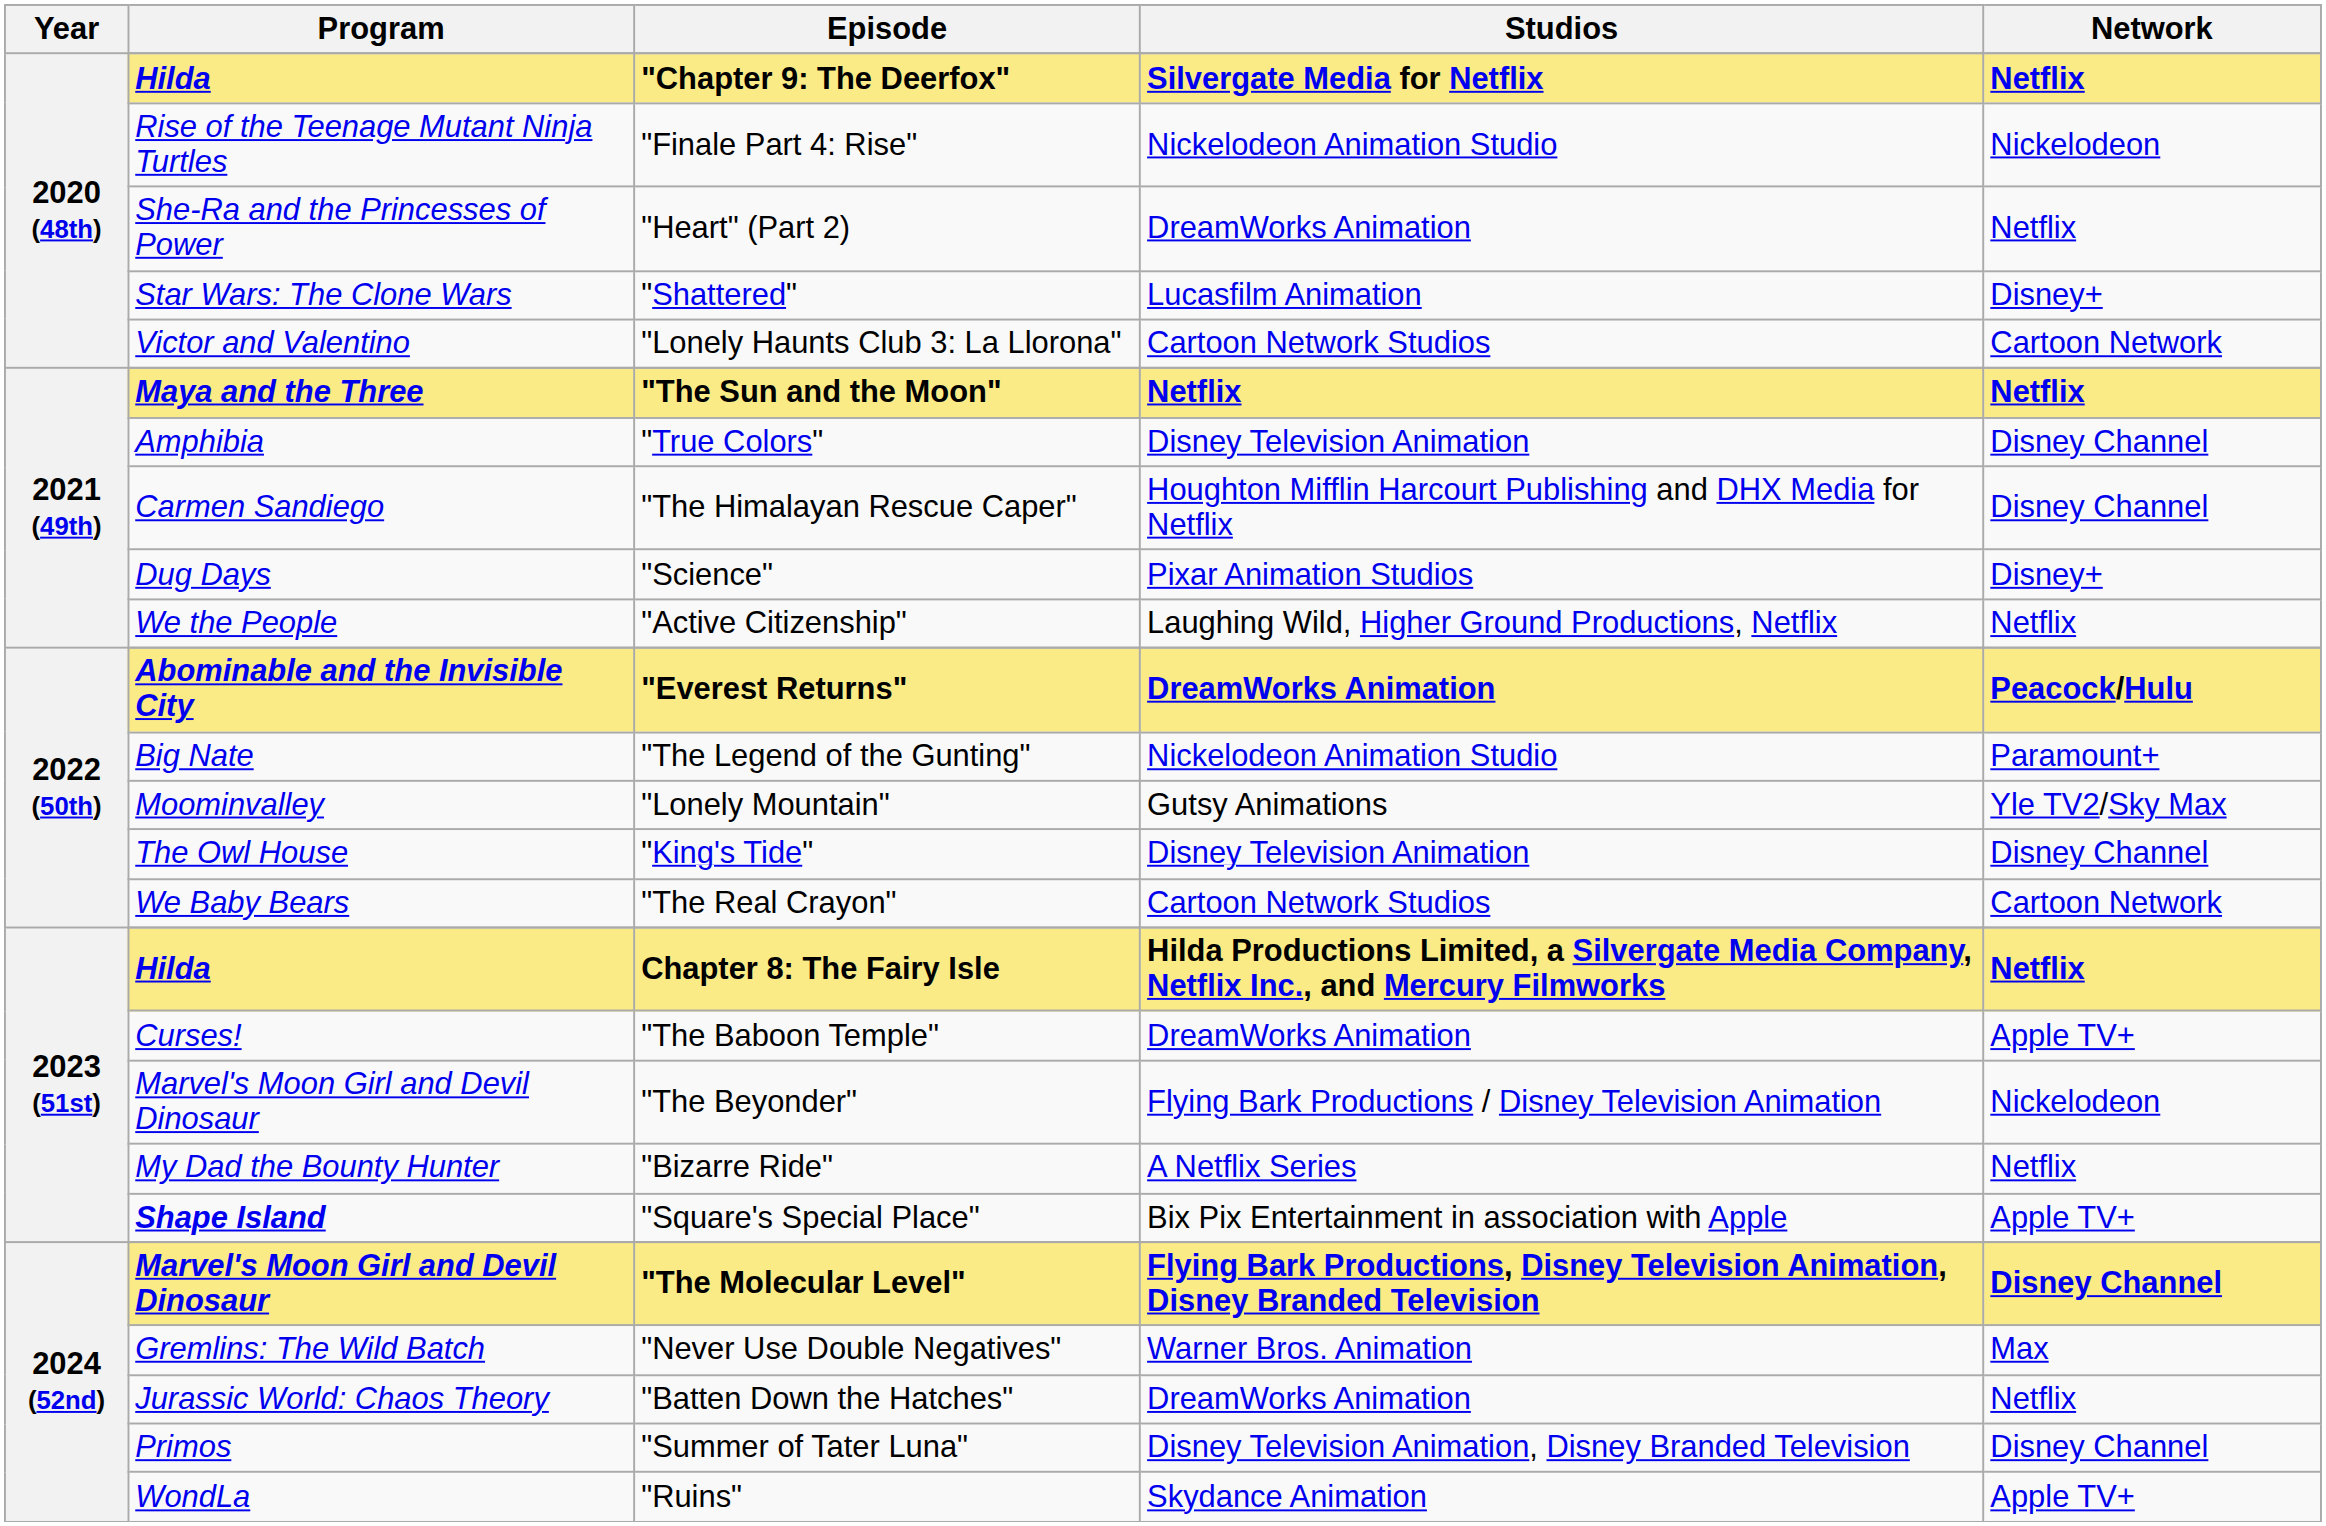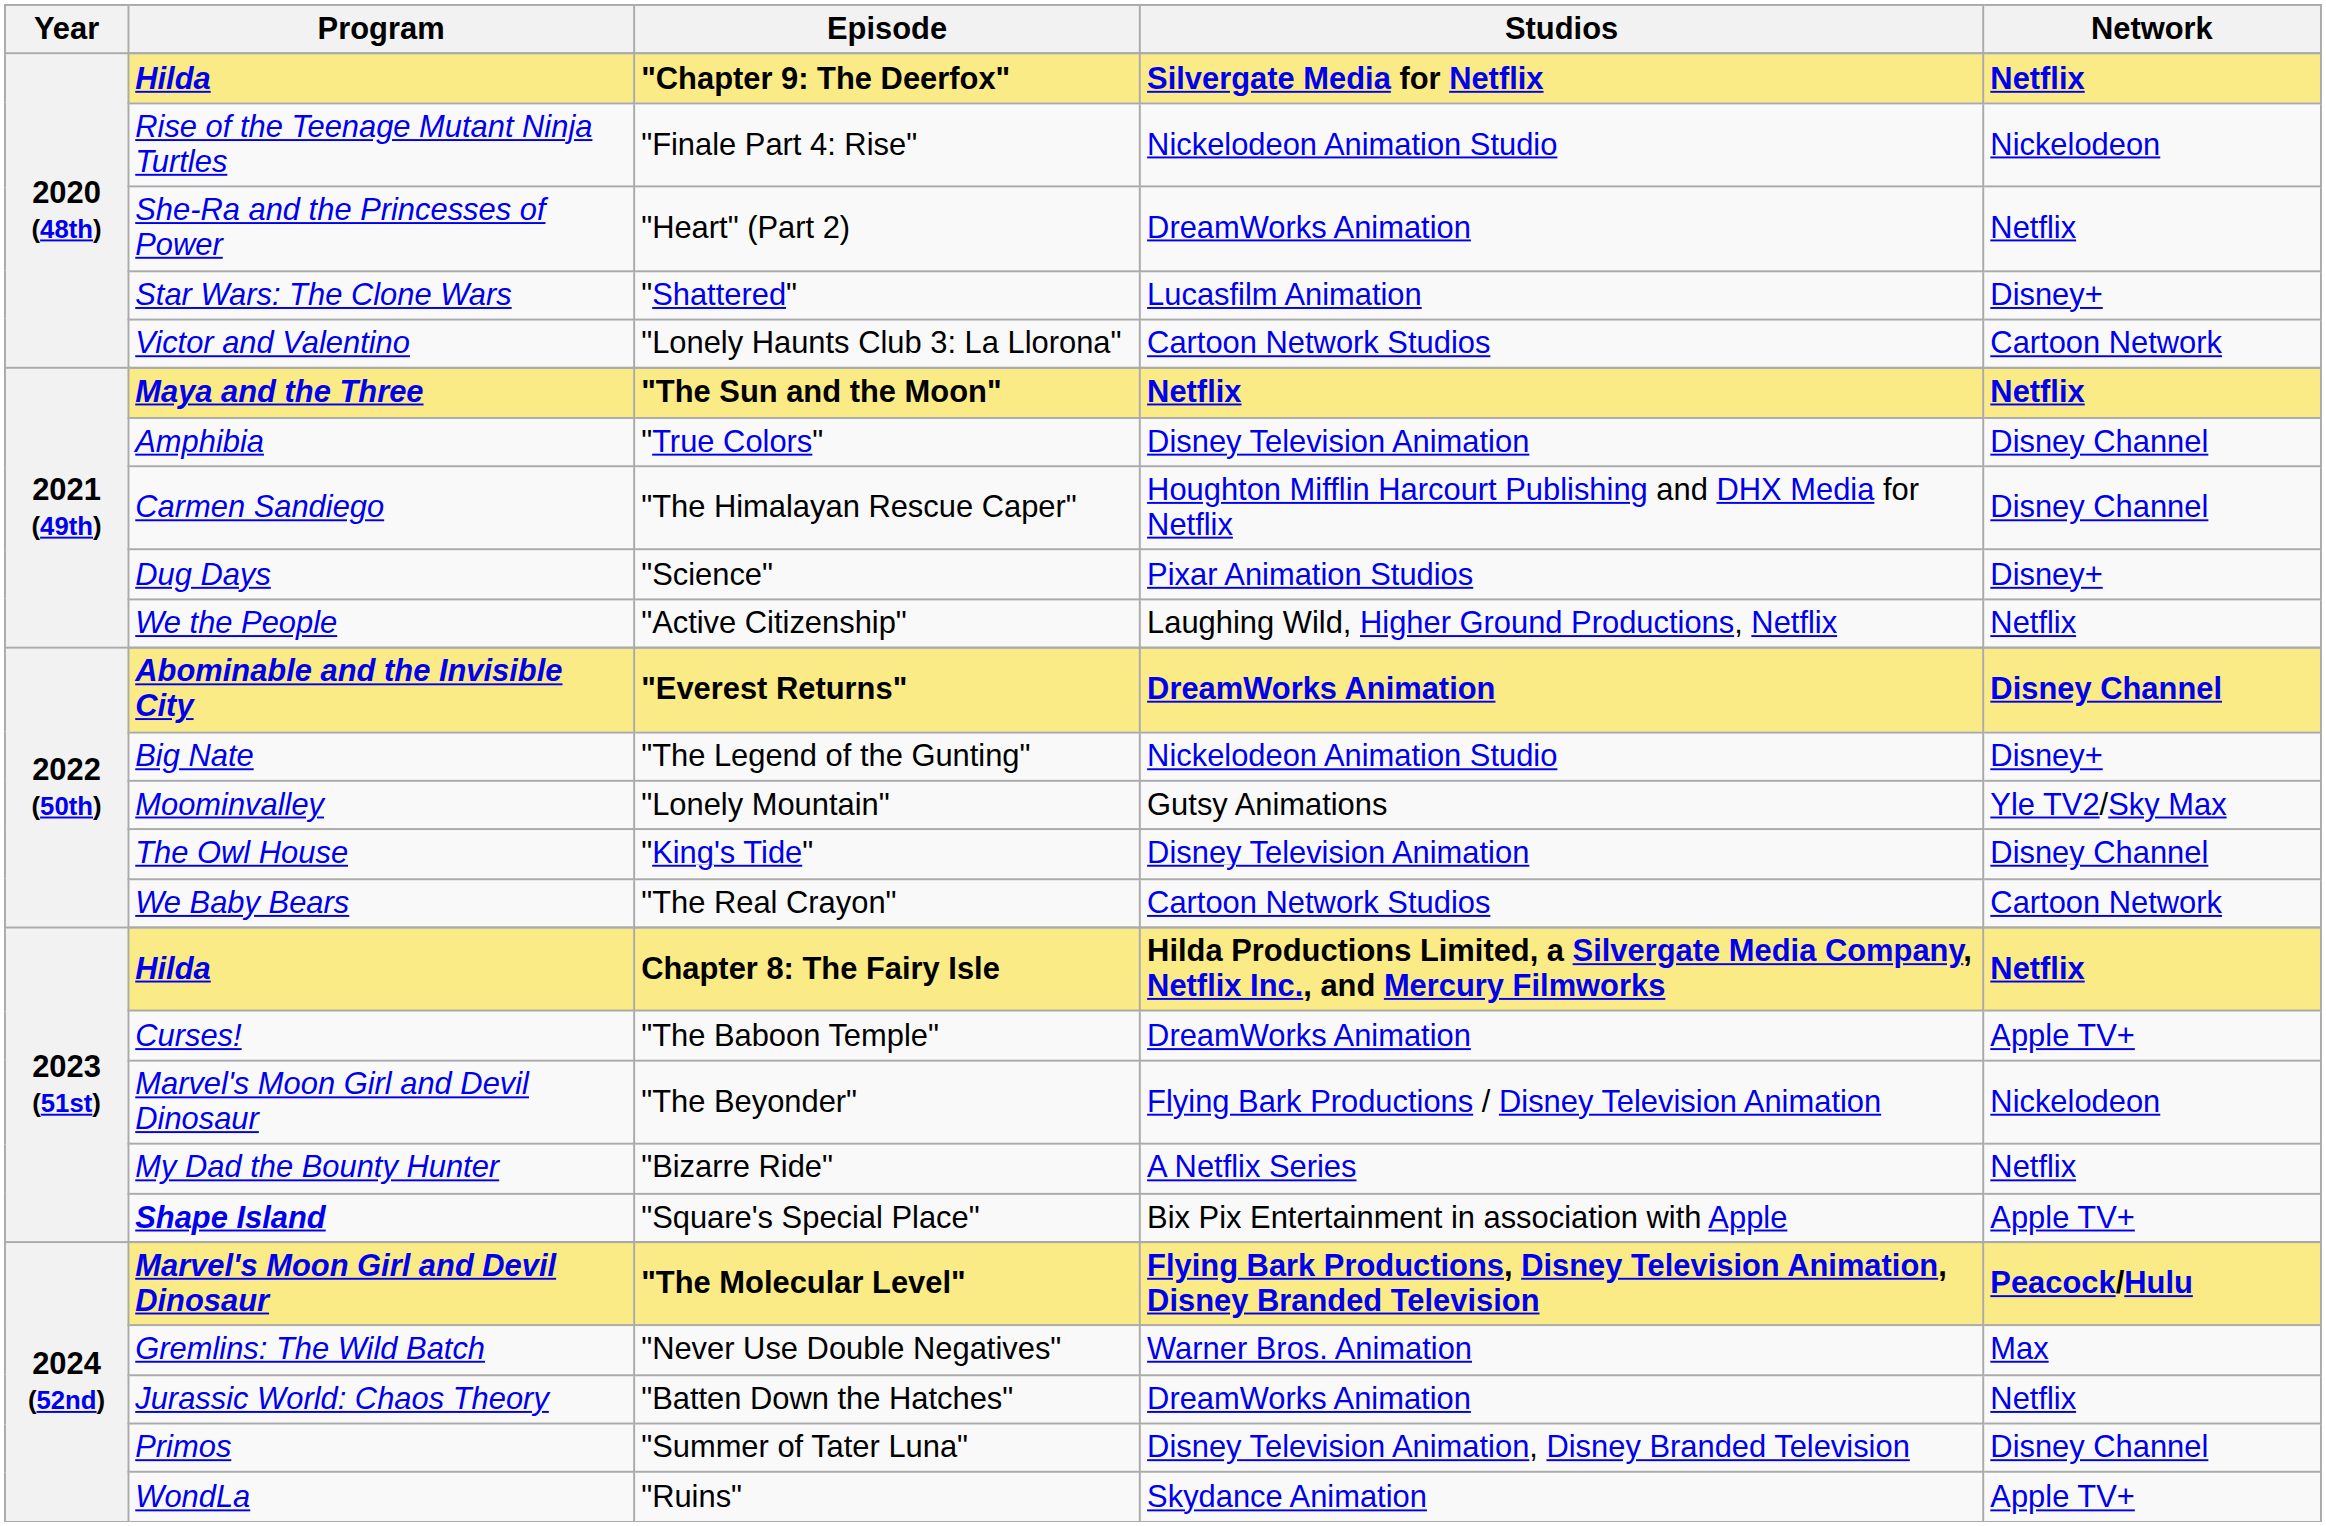"Everest Returns" | Network: Peacock/Hulu -> Disney Channel
"The Legend of the Gunting" | Network: Paramount+ -> Disney+
"The Molecular Level" | Network: Disney Channel -> Peacock/Hulu
